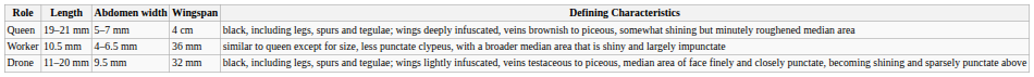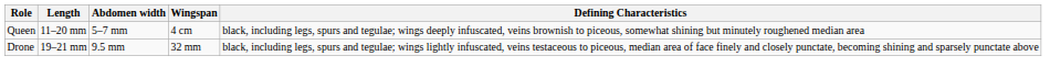Queen | Length: 19–21 mm -> 11–20 mm
- row: Worker | 10.5 mm | 4–6.5 mm | 36 mm | similar to queen except for size, less punctate clypeus, with a broader median area that is shiny and largely impunctate
Drone | Length: 11–20 mm -> 19–21 mm
